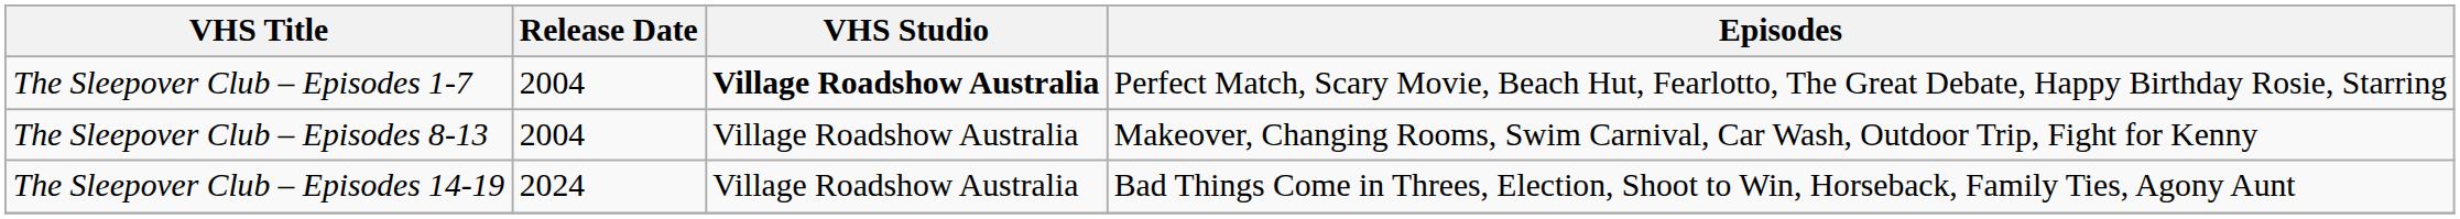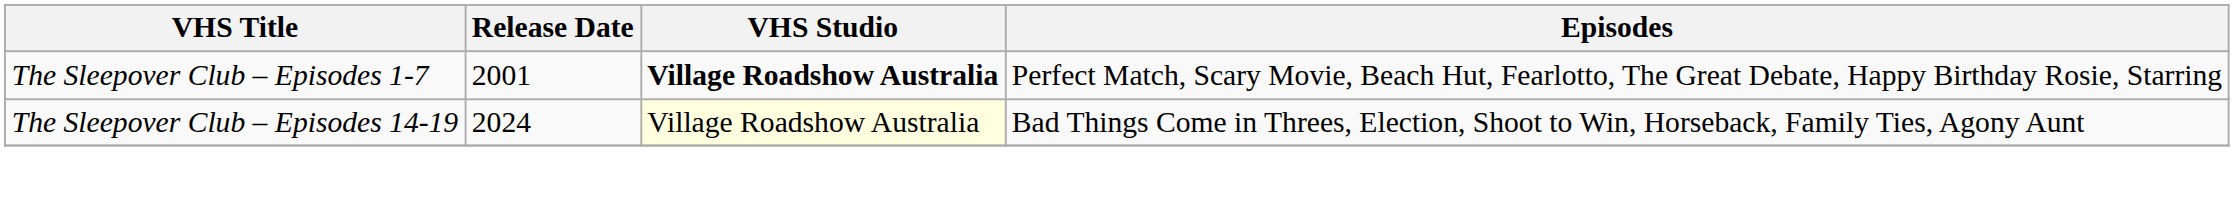The Sleepover Club – Episodes 1-7 | Release Date: 2004 -> 2001
- row: The Sleepover Club – Episodes 8-13 | 2004 | Village Roadshow Australia | Makeover, Changing Rooms, Swim Carnival, Car Wash, Outdoor Trip, Fight for Kenny
The Sleepover Club – Episodes 14-19 | VHS Studio: no background -> lightyellow background
